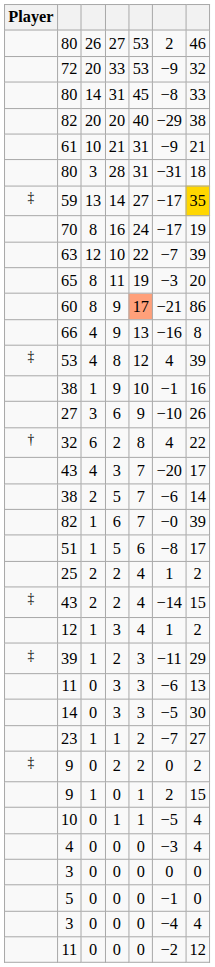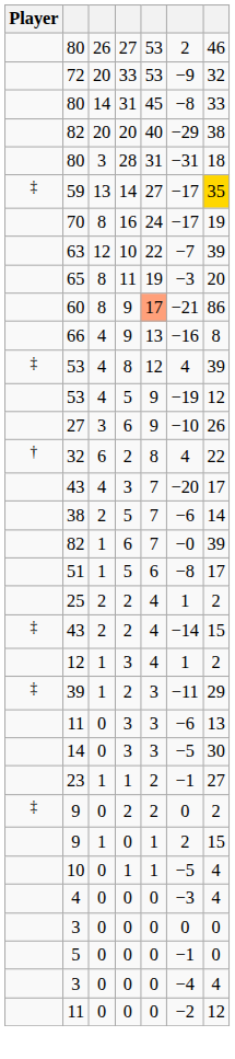- row: 61 | 10 | 21 | 31 | −9 | 21
- row: 38 | 1 | 9 | 10 | −1 | 16
+ row: 53 | 4 | 5 | 9 | −19 | 12
23 | column 6: −7 -> −1
